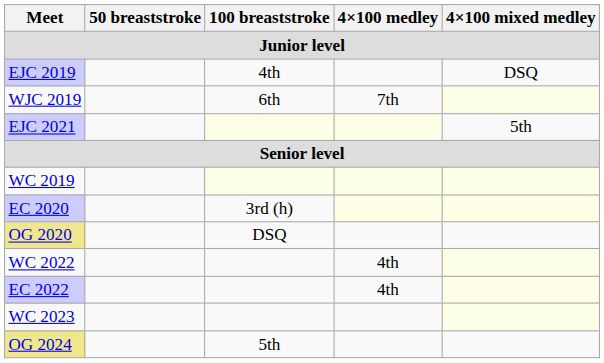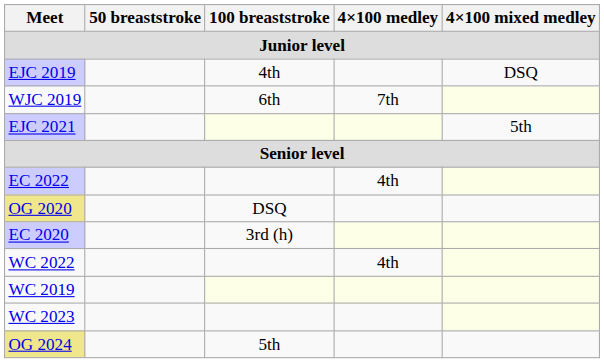rows swapped: WC 2019 <-> EC 2022
rows swapped: EC 2020 <-> OG 2020
